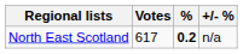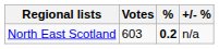North East Scotland | Votes: 617 -> 603
